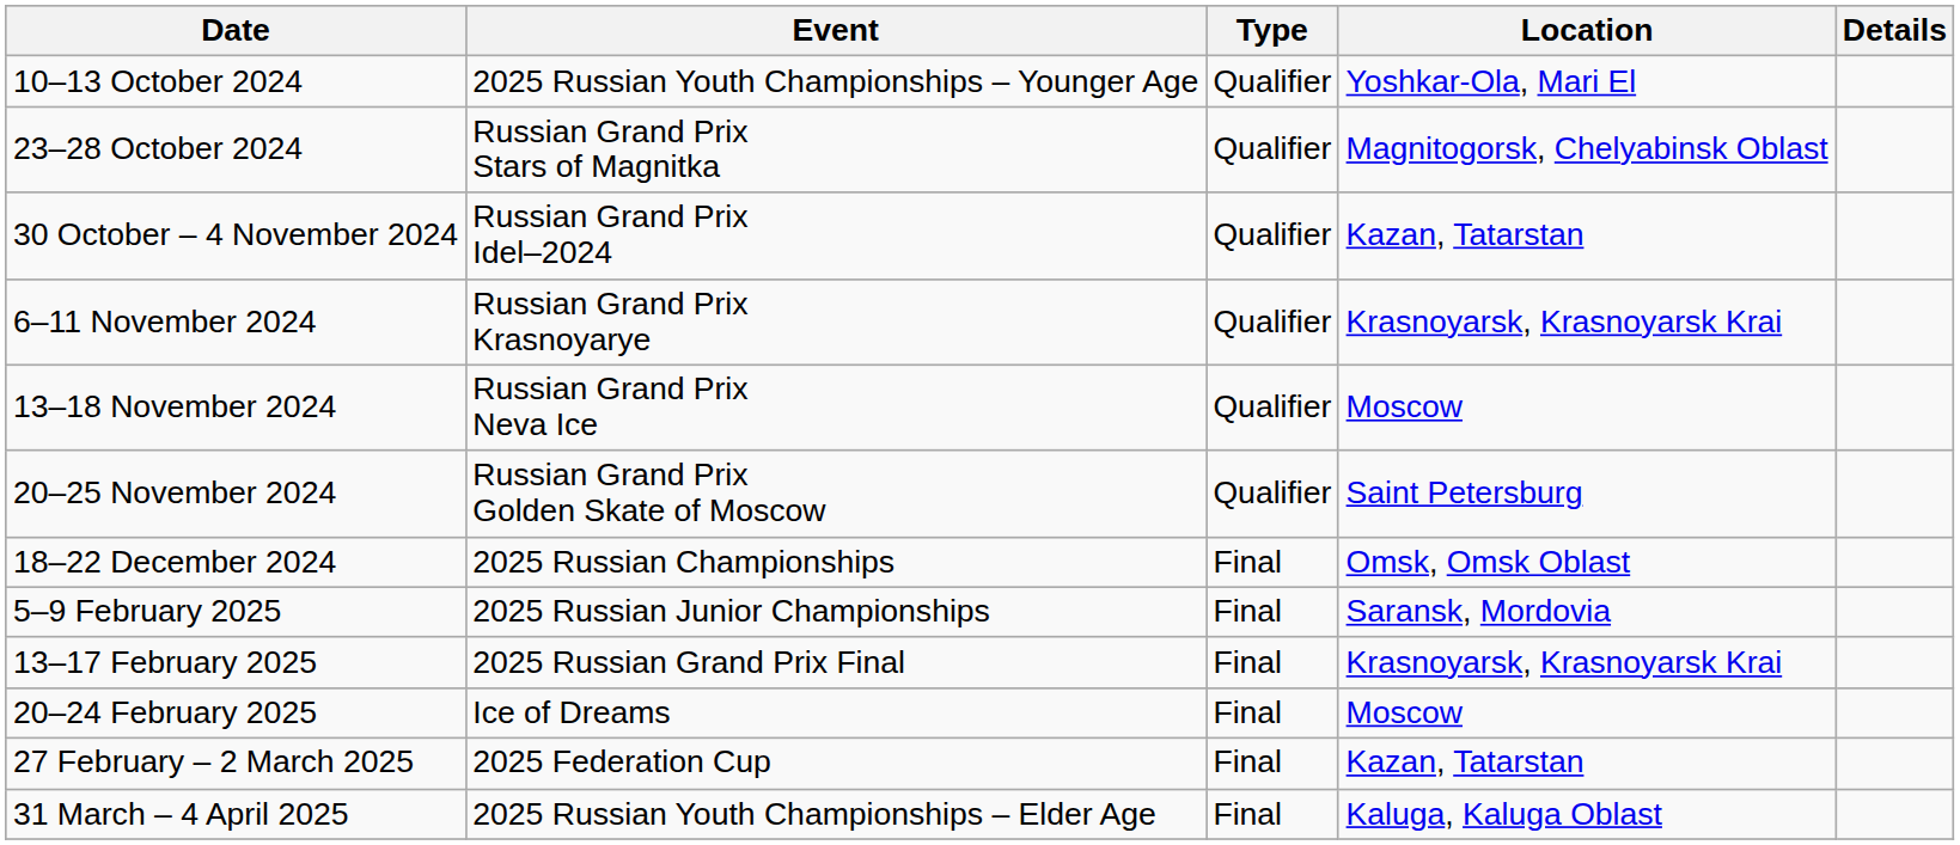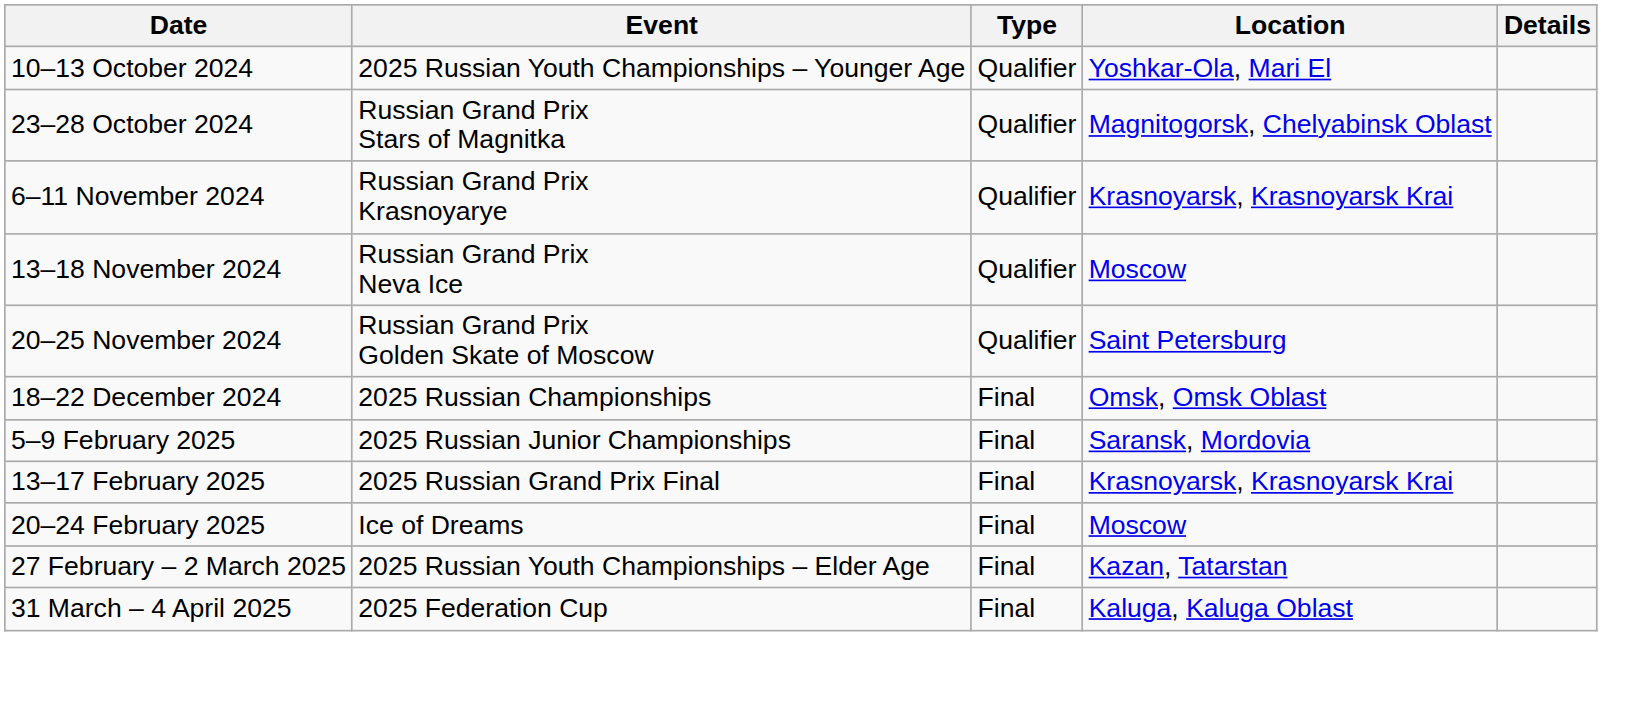- row: 30 October – 4 November 2024 | Russian Grand Prix Idel–2024 | Qualifier | Kazan, Tatarstan
27 February – 2 March 2025 | Event: 2025 Federation Cup -> 2025 Russian Youth Championships – Elder Age
31 March – 4 April 2025 | Event: 2025 Russian Youth Championships – Elder Age -> 2025 Federation Cup
